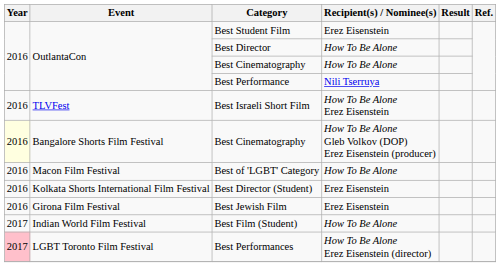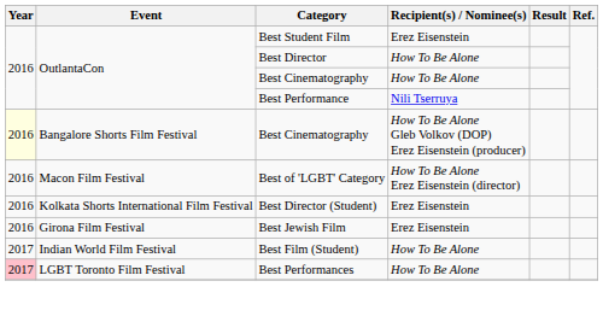- row: 2016 | TLVFest | Best Israeli Short Film | How To Be Alone Erez Eisenstein
Best of 'LGBT' Category | Recipient(s) / Nominee(s): How To Be Alone -> How To Be Alone Erez Eisenstein (director)
Best Performances | Recipient(s) / Nominee(s): How To Be Alone Erez Eisenstein (director) -> How To Be Alone
